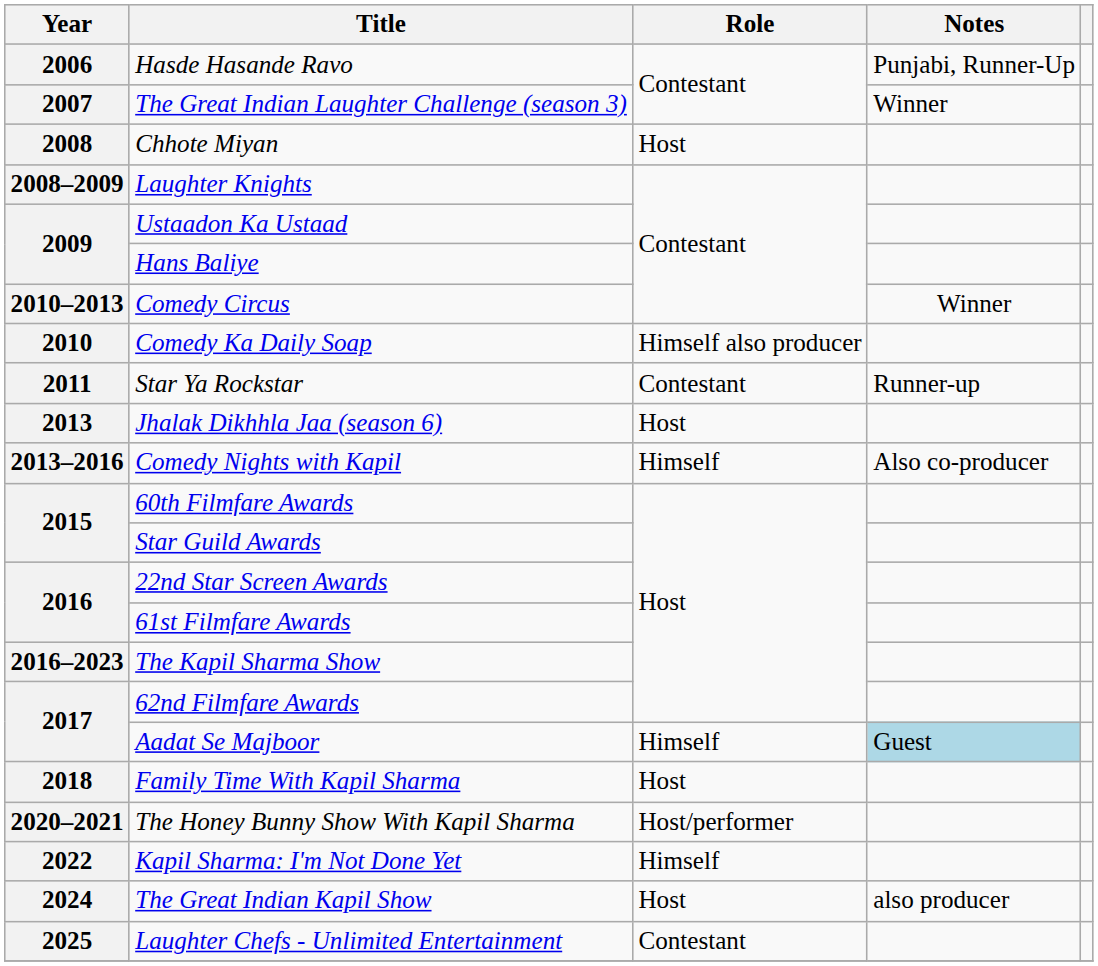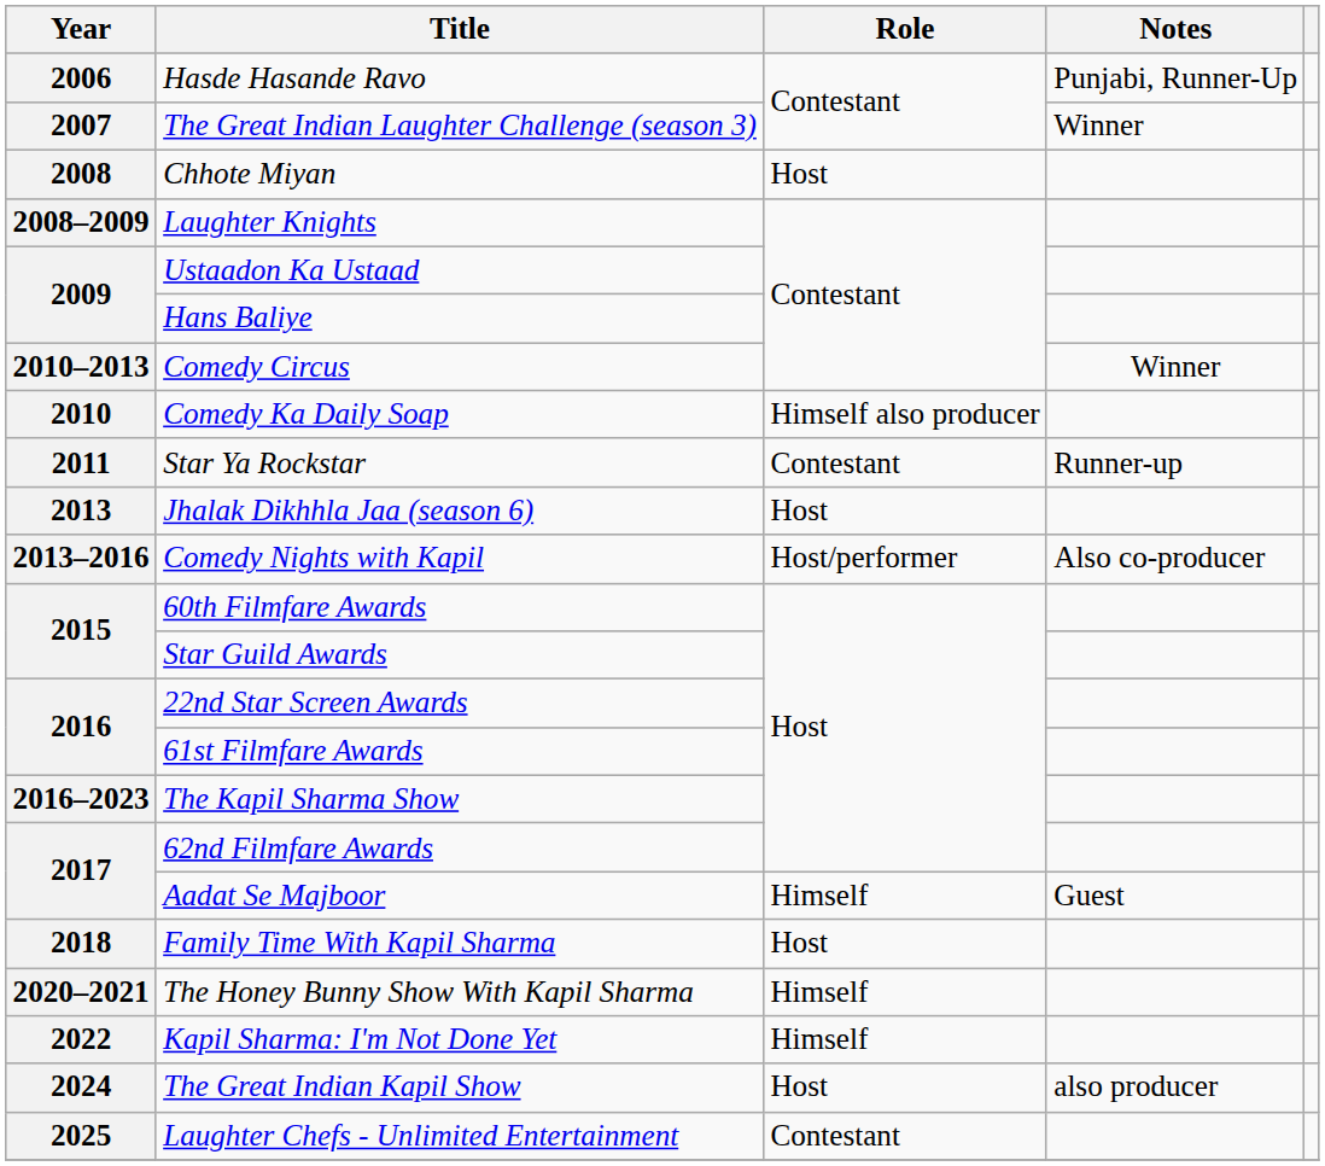Comedy Nights with Kapil | Role: Himself -> Host/performer
Aadat Se Majboor | Notes: lightblue background -> no background
The Honey Bunny Show With Kapil Sharma | Role: Host/performer -> Himself
